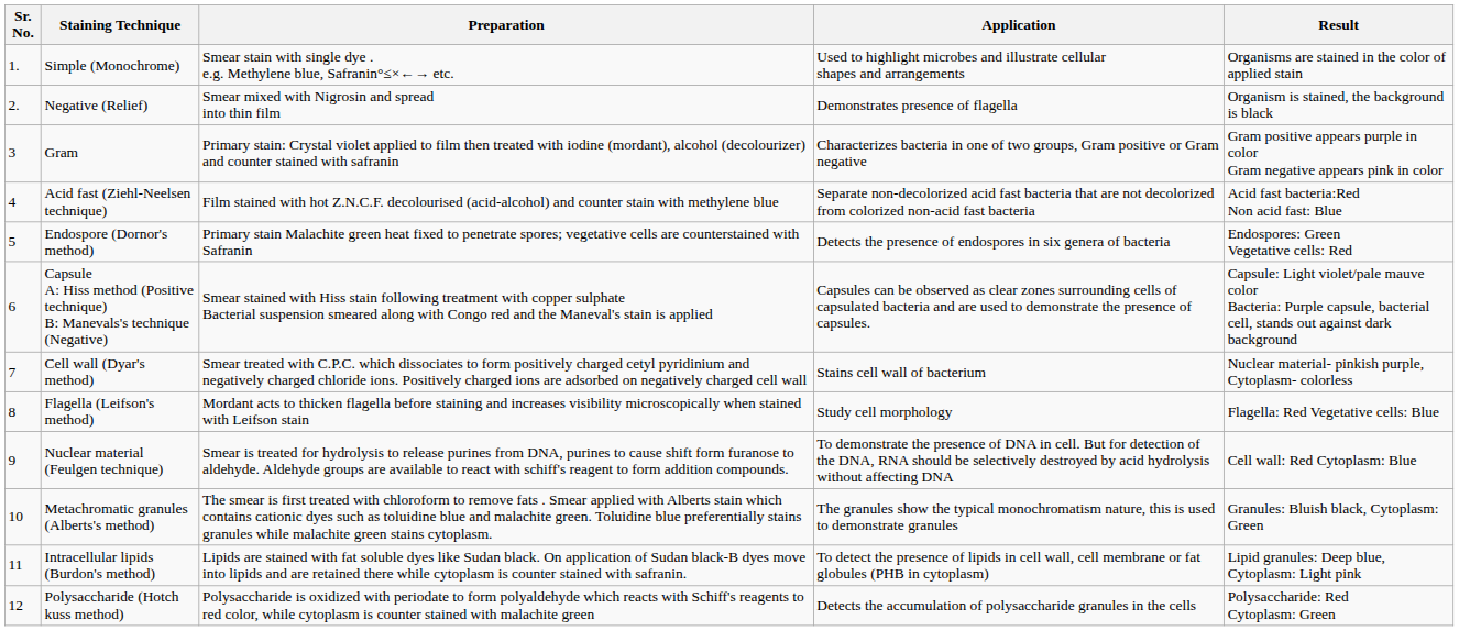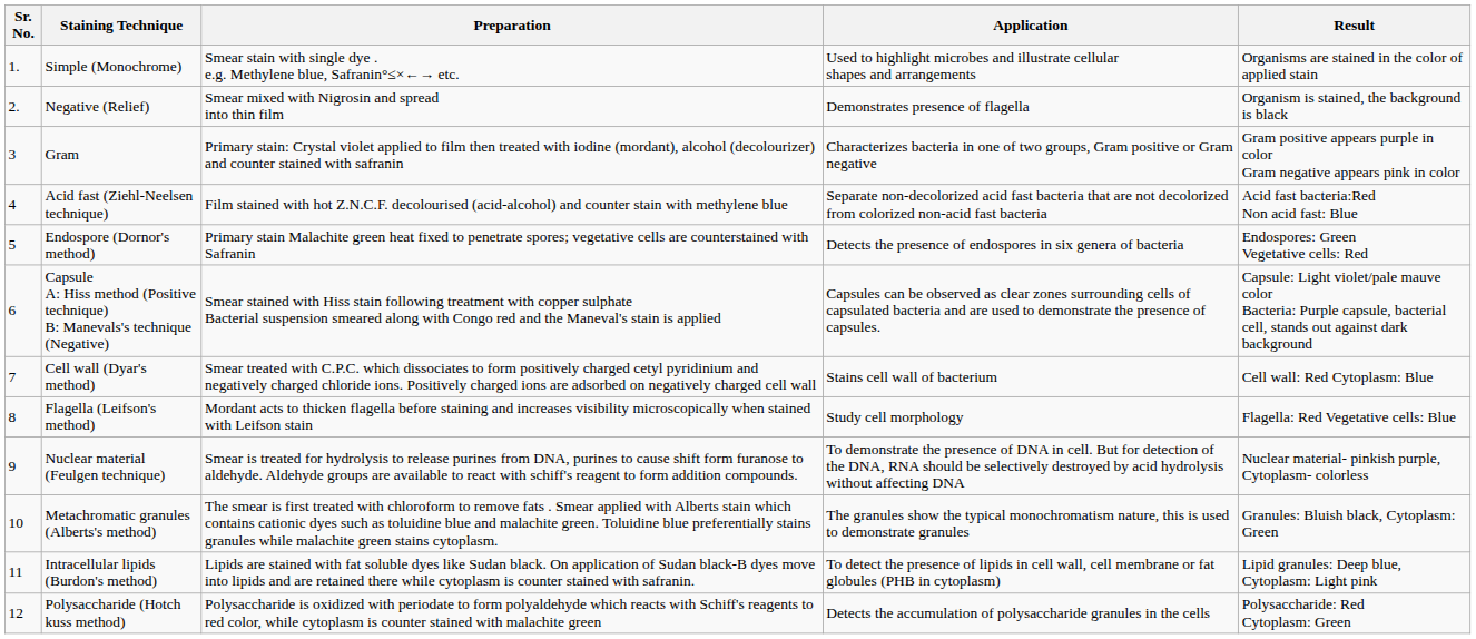Cell wall (Dyar's method) | Result: Nuclear material- pinkish purple, Cytoplasm- colorless -> Cell wall: Red Cytoplasm: Blue
Nuclear material (Feulgen technique) | Result: Cell wall: Red Cytoplasm: Blue -> Nuclear material- pinkish purple, Cytoplasm- colorless
